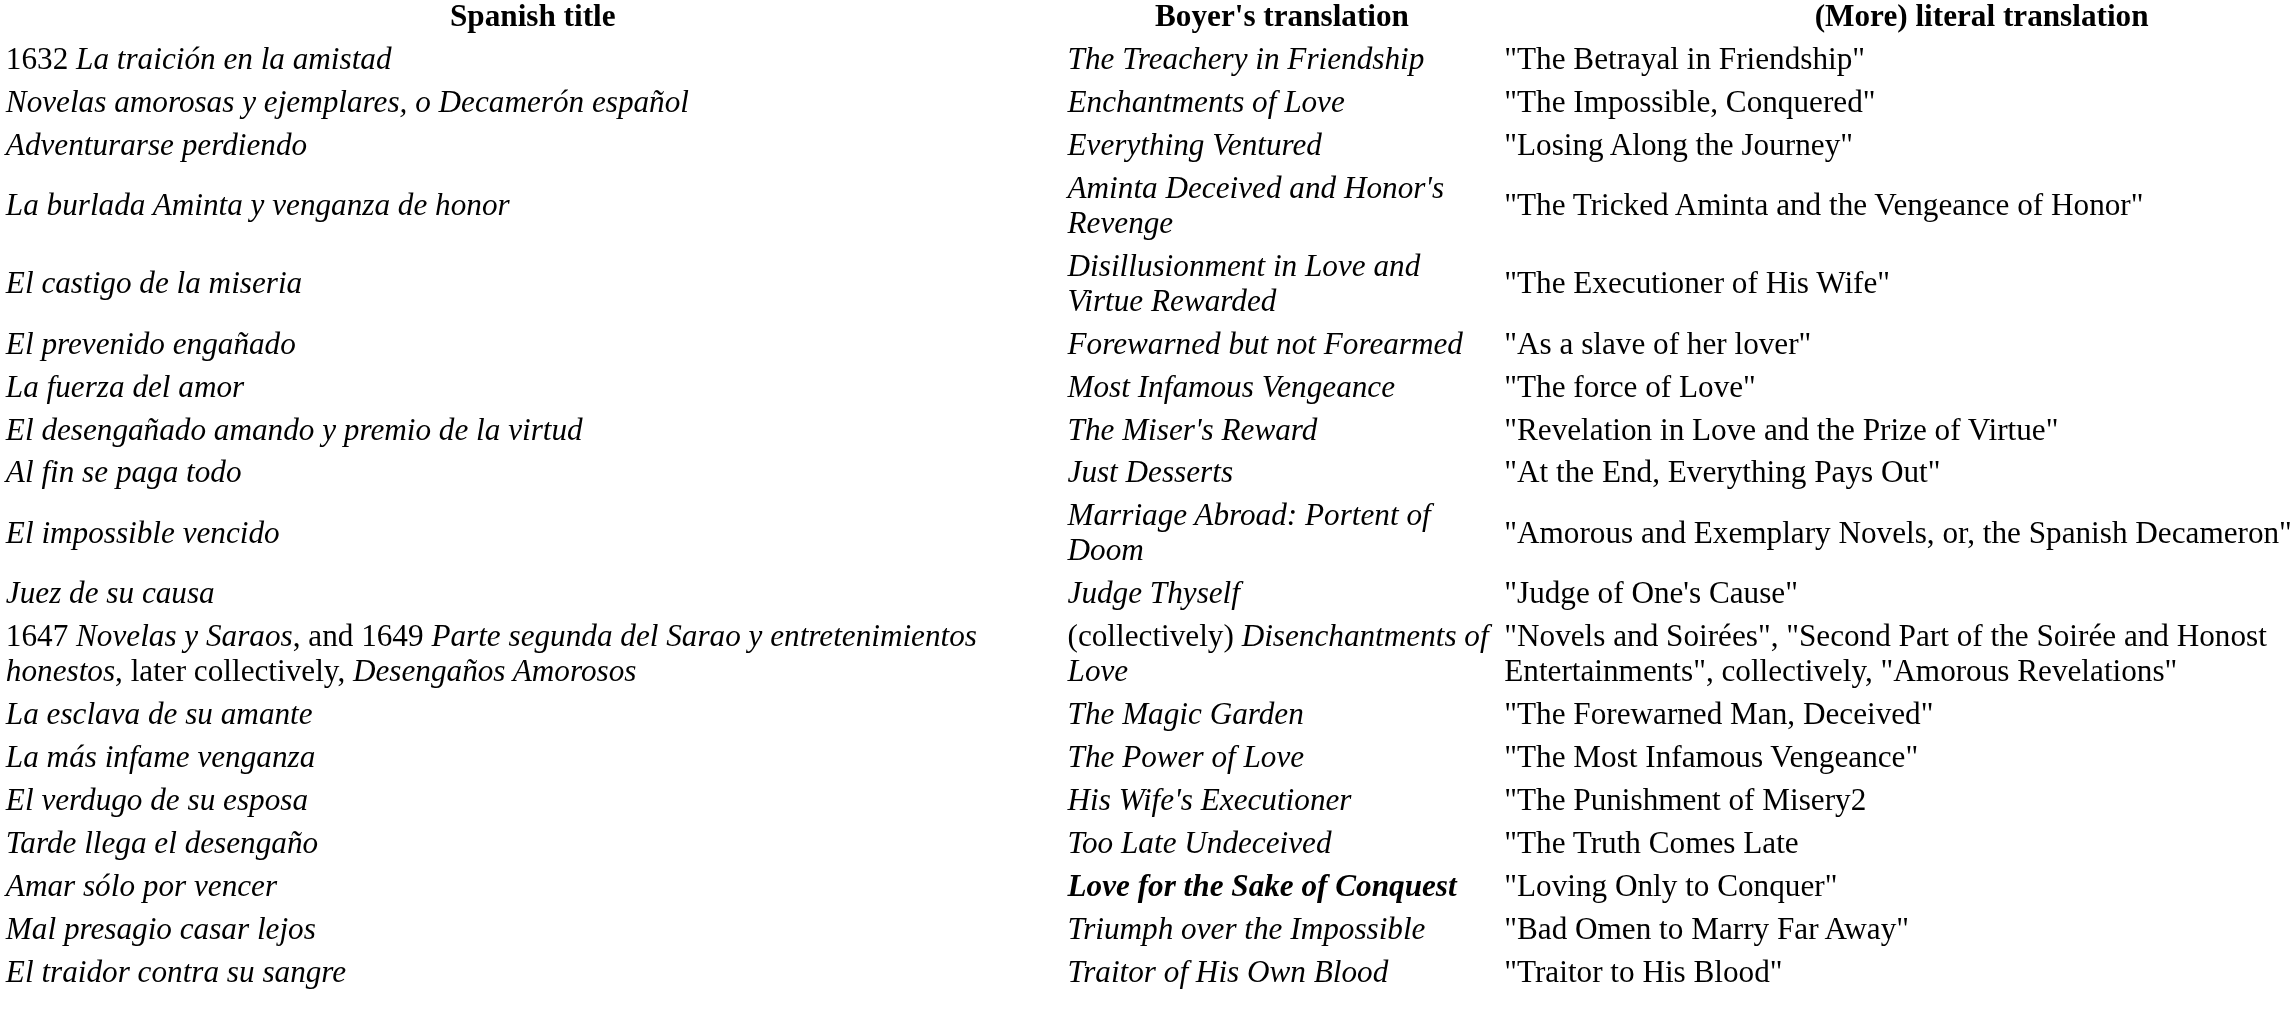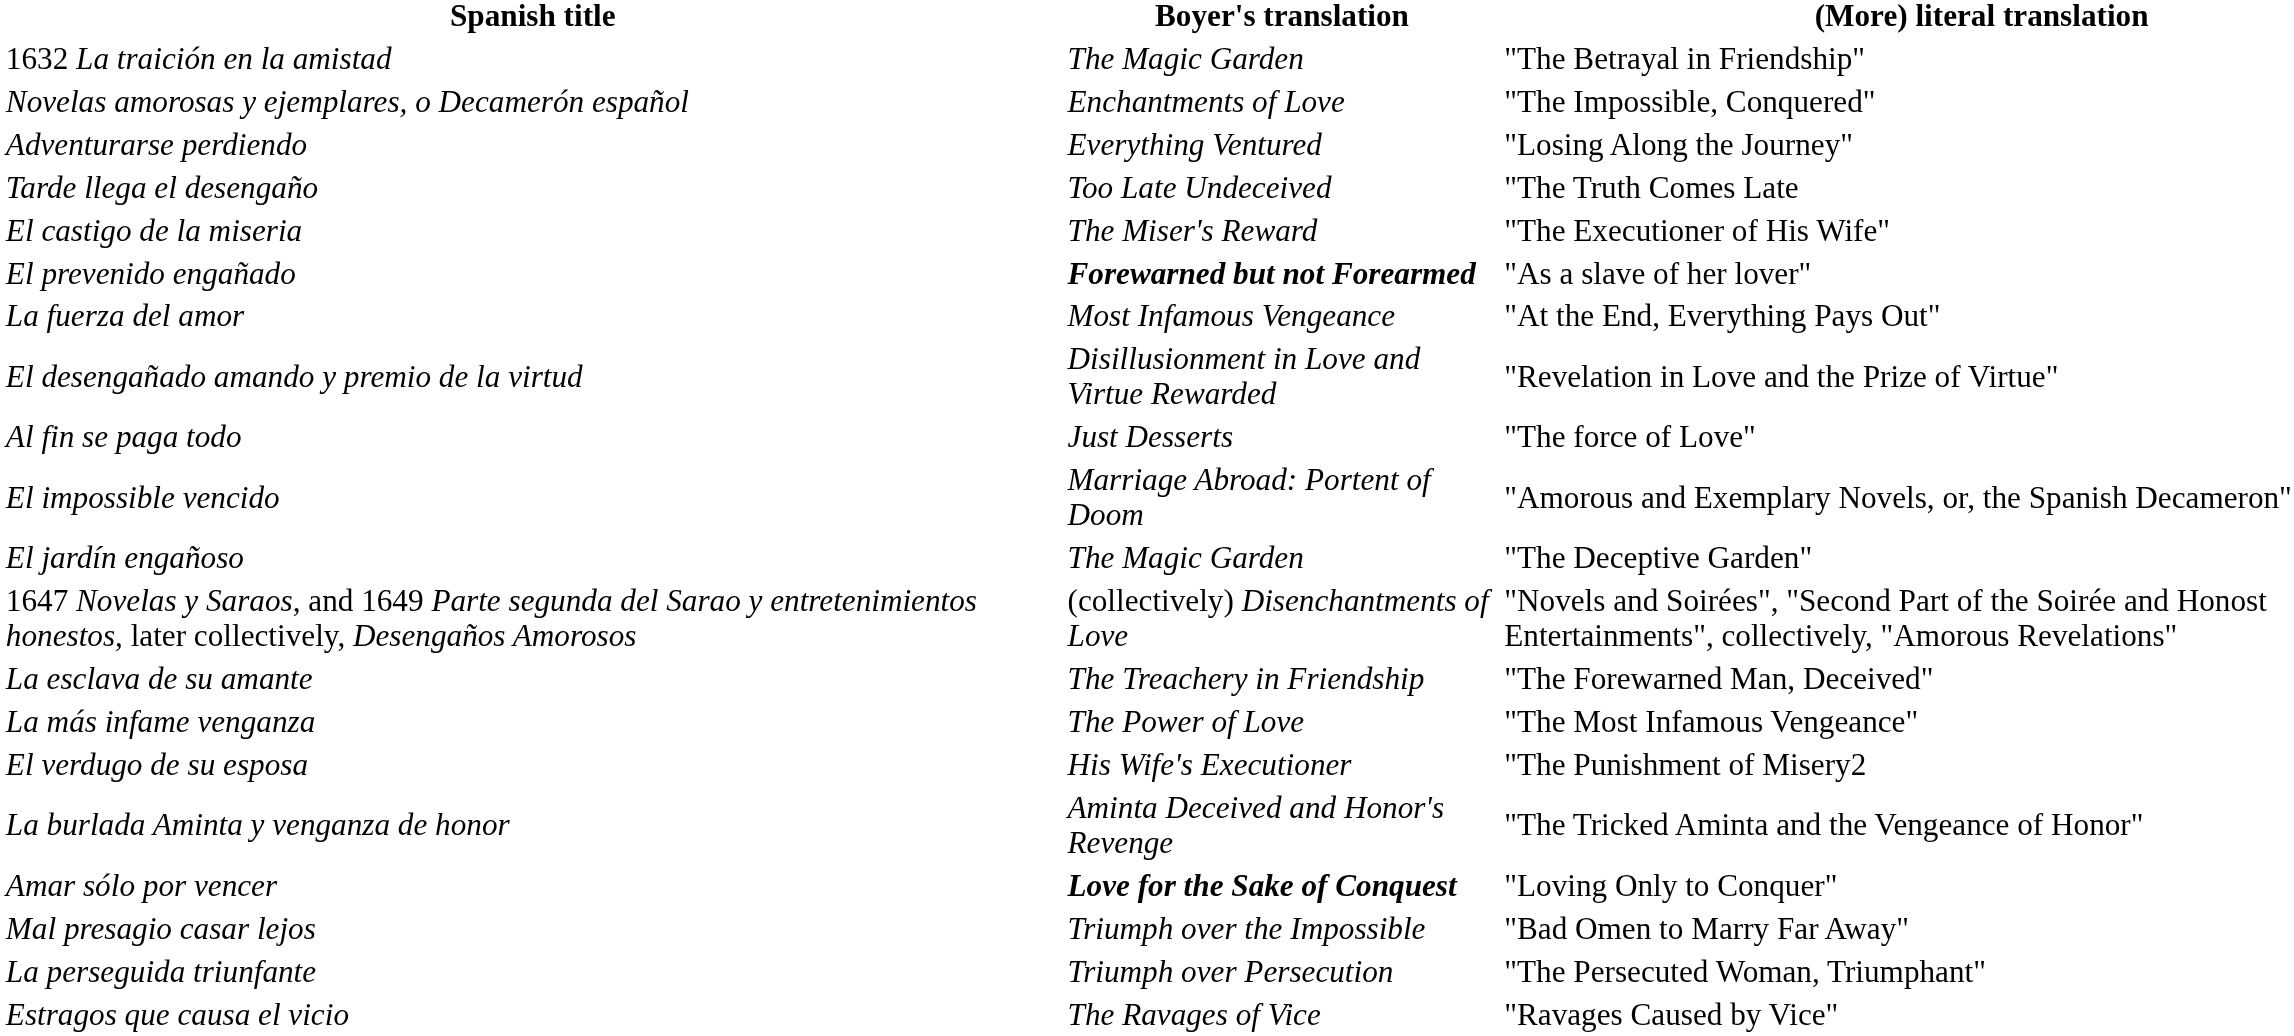1632 La traición en la amistad | Boyer's translation: The Treachery in Friendship -> The Magic Garden
rows swapped: La burlada Aminta y venganza de honor <-> Tarde llega el desengaño
El castigo de la miseria | Boyer's translation: Disillusionment in Love and Virtue Rewarded -> The Miser's Reward
El prevenido engañado | Boyer's translation: normal -> bold
La fuerza del amor | (More) literal translation: "The force of Love" -> "At the End, Everything Pays Out"
El desengañado amando y premio de la virtud | Boyer's translation: The Miser's Reward -> Disillusionment in Love and Virtue Rewarded
Al fin se paga todo | (More) literal translation: "At the End, Everything Pays Out" -> "The force of Love"
- row: Juez de su causa | Judge Thyself | "Judge of One's Cause"
+ row: El jardín engañoso | The Magic Garden | "The Deceptive Garden"
La esclava de su amante | Boyer's translation: The Magic Garden -> The Treachery in Friendship
- row: El traidor contra su sangre | Traitor of His Own Blood | "Traitor to His Blood"
+ row: La perseguida triunfante | Triumph over Persecution | "The Persecuted Woman, Triumphant"
+ row: Estragos que causa el vicio | The Ravages of Vice | "Ravages Caused by Vice"
